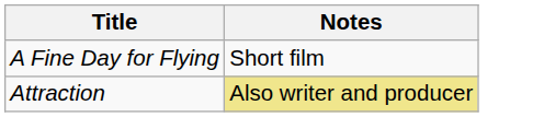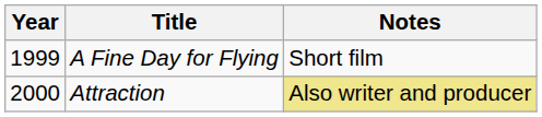+ column: Year | 1999 | 2000
